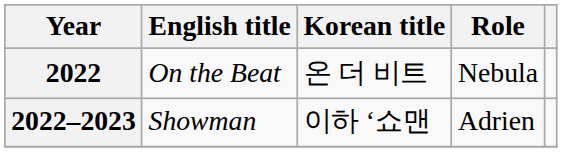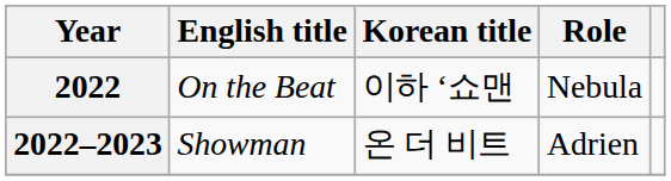2022 | Korean title: 온 더 비트 -> 이하 ‘쇼맨
2022–2023 | Korean title: 이하 ‘쇼맨 -> 온 더 비트
